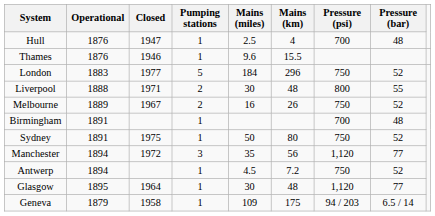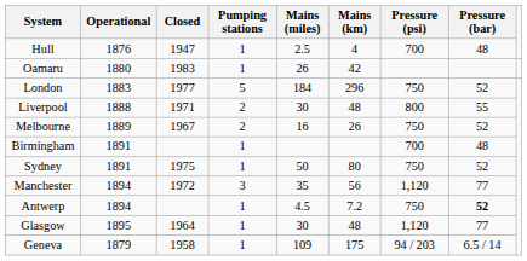- row: Thames | 1876 | 1946 | 1 | 9.6 | 15.5
+ row: Oamaru | 1880 | 1983 | 1 | 26 | 42
Antwerp | Pressure (bar): normal -> bold
